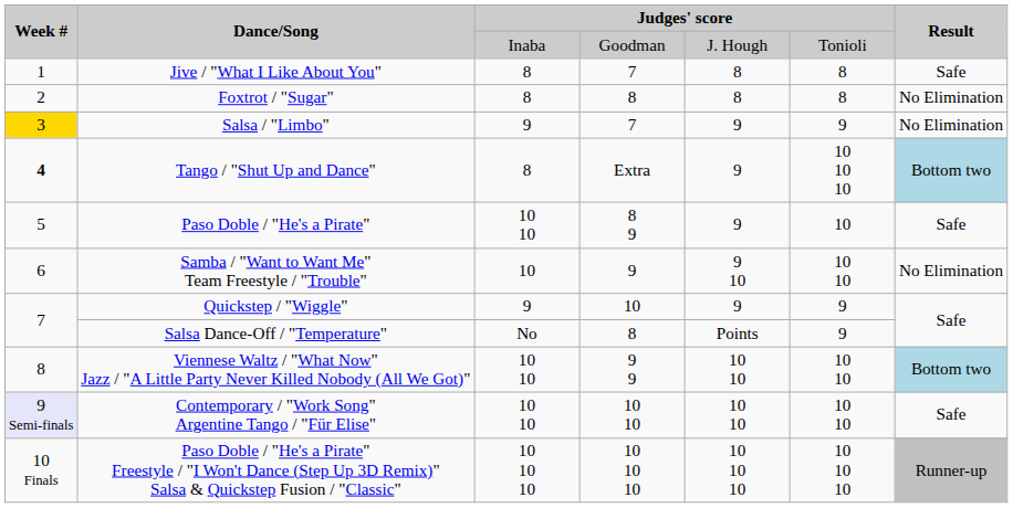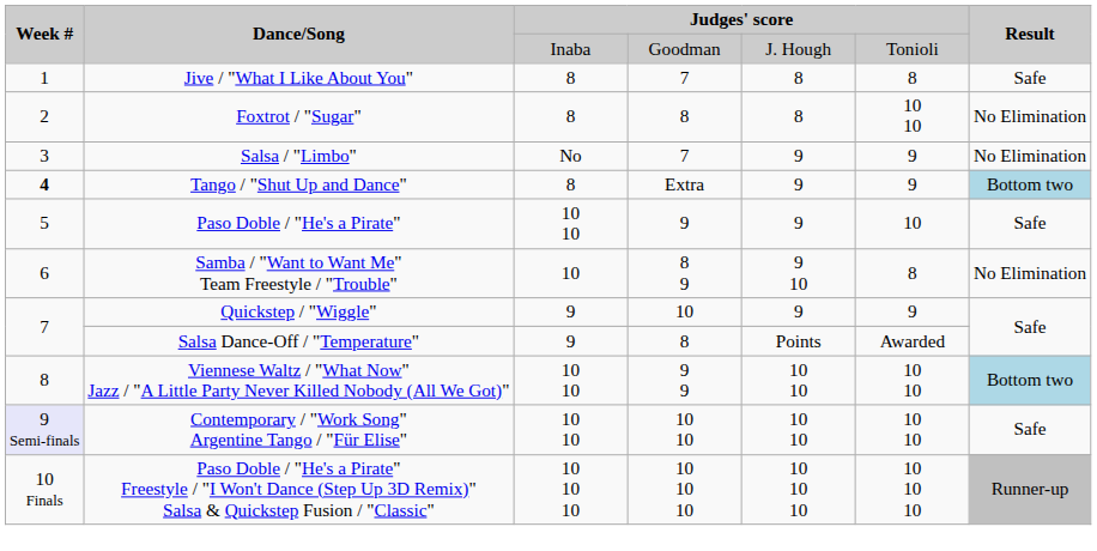Foxtrot / "Sugar" | column 6: 8 -> 10 10
Salsa / "Limbo" | Week #: gold background -> no background
Salsa / "Limbo" | column 3: 9 -> No
Tango / "Shut Up and Dance" | column 6: 10 10 10 -> 9
Paso Doble / "He's a Pirate" | column 4: 8 9 -> 9
Samba / "Want to Want Me" Team Freestyle / "Trouble" | column 4: 9 -> 8 9
Samba / "Want to Want Me" Team Freestyle / "Trouble" | column 6: 10 10 -> 8
Salsa Dance-Off / "Temperature" | column 3: No -> 9
Salsa Dance-Off / "Temperature" | column 6: 9 -> Awarded
